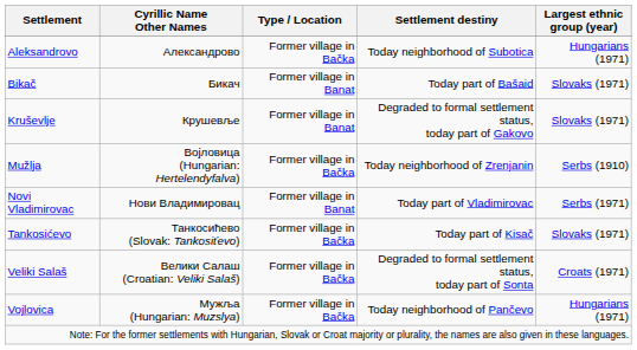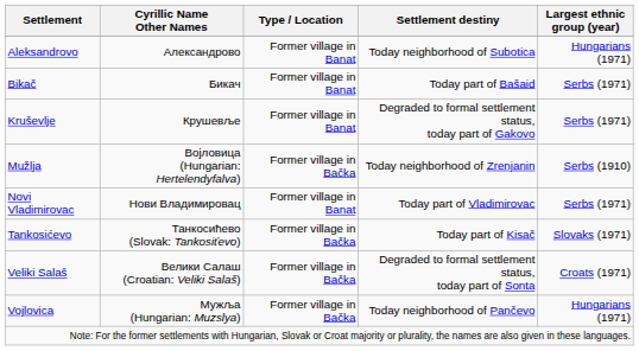Aleksandrovo | Type / Location: Former village in Bačka -> Former village in Banat
Bikač | Largest ethnic group (year): Slovaks (1971) -> Serbs (1971)
Kruševlje | Largest ethnic group (year): Slovaks (1971) -> Serbs (1971)
